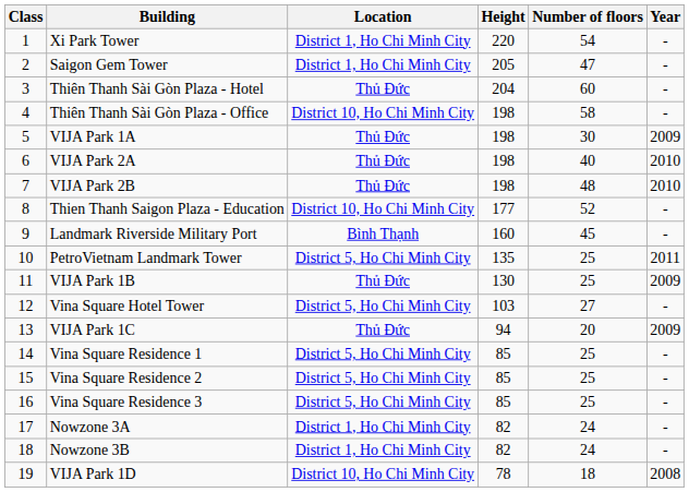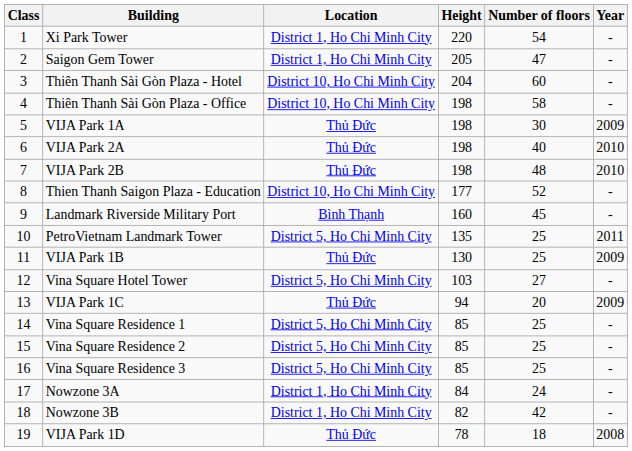Thiên Thanh Sài Gòn Plaza - Hotel | Location: Thủ Đức -> District 10, Ho Chi Minh City
Nowzone 3A | Height: 82 -> 84
Nowzone 3B | Number of floors: 24 -> 42
VIJA Park 1D | Location: District 10, Ho Chi Minh City -> Thủ Đức
